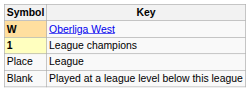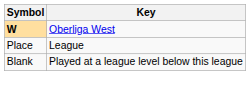- row: 1 | League champions
